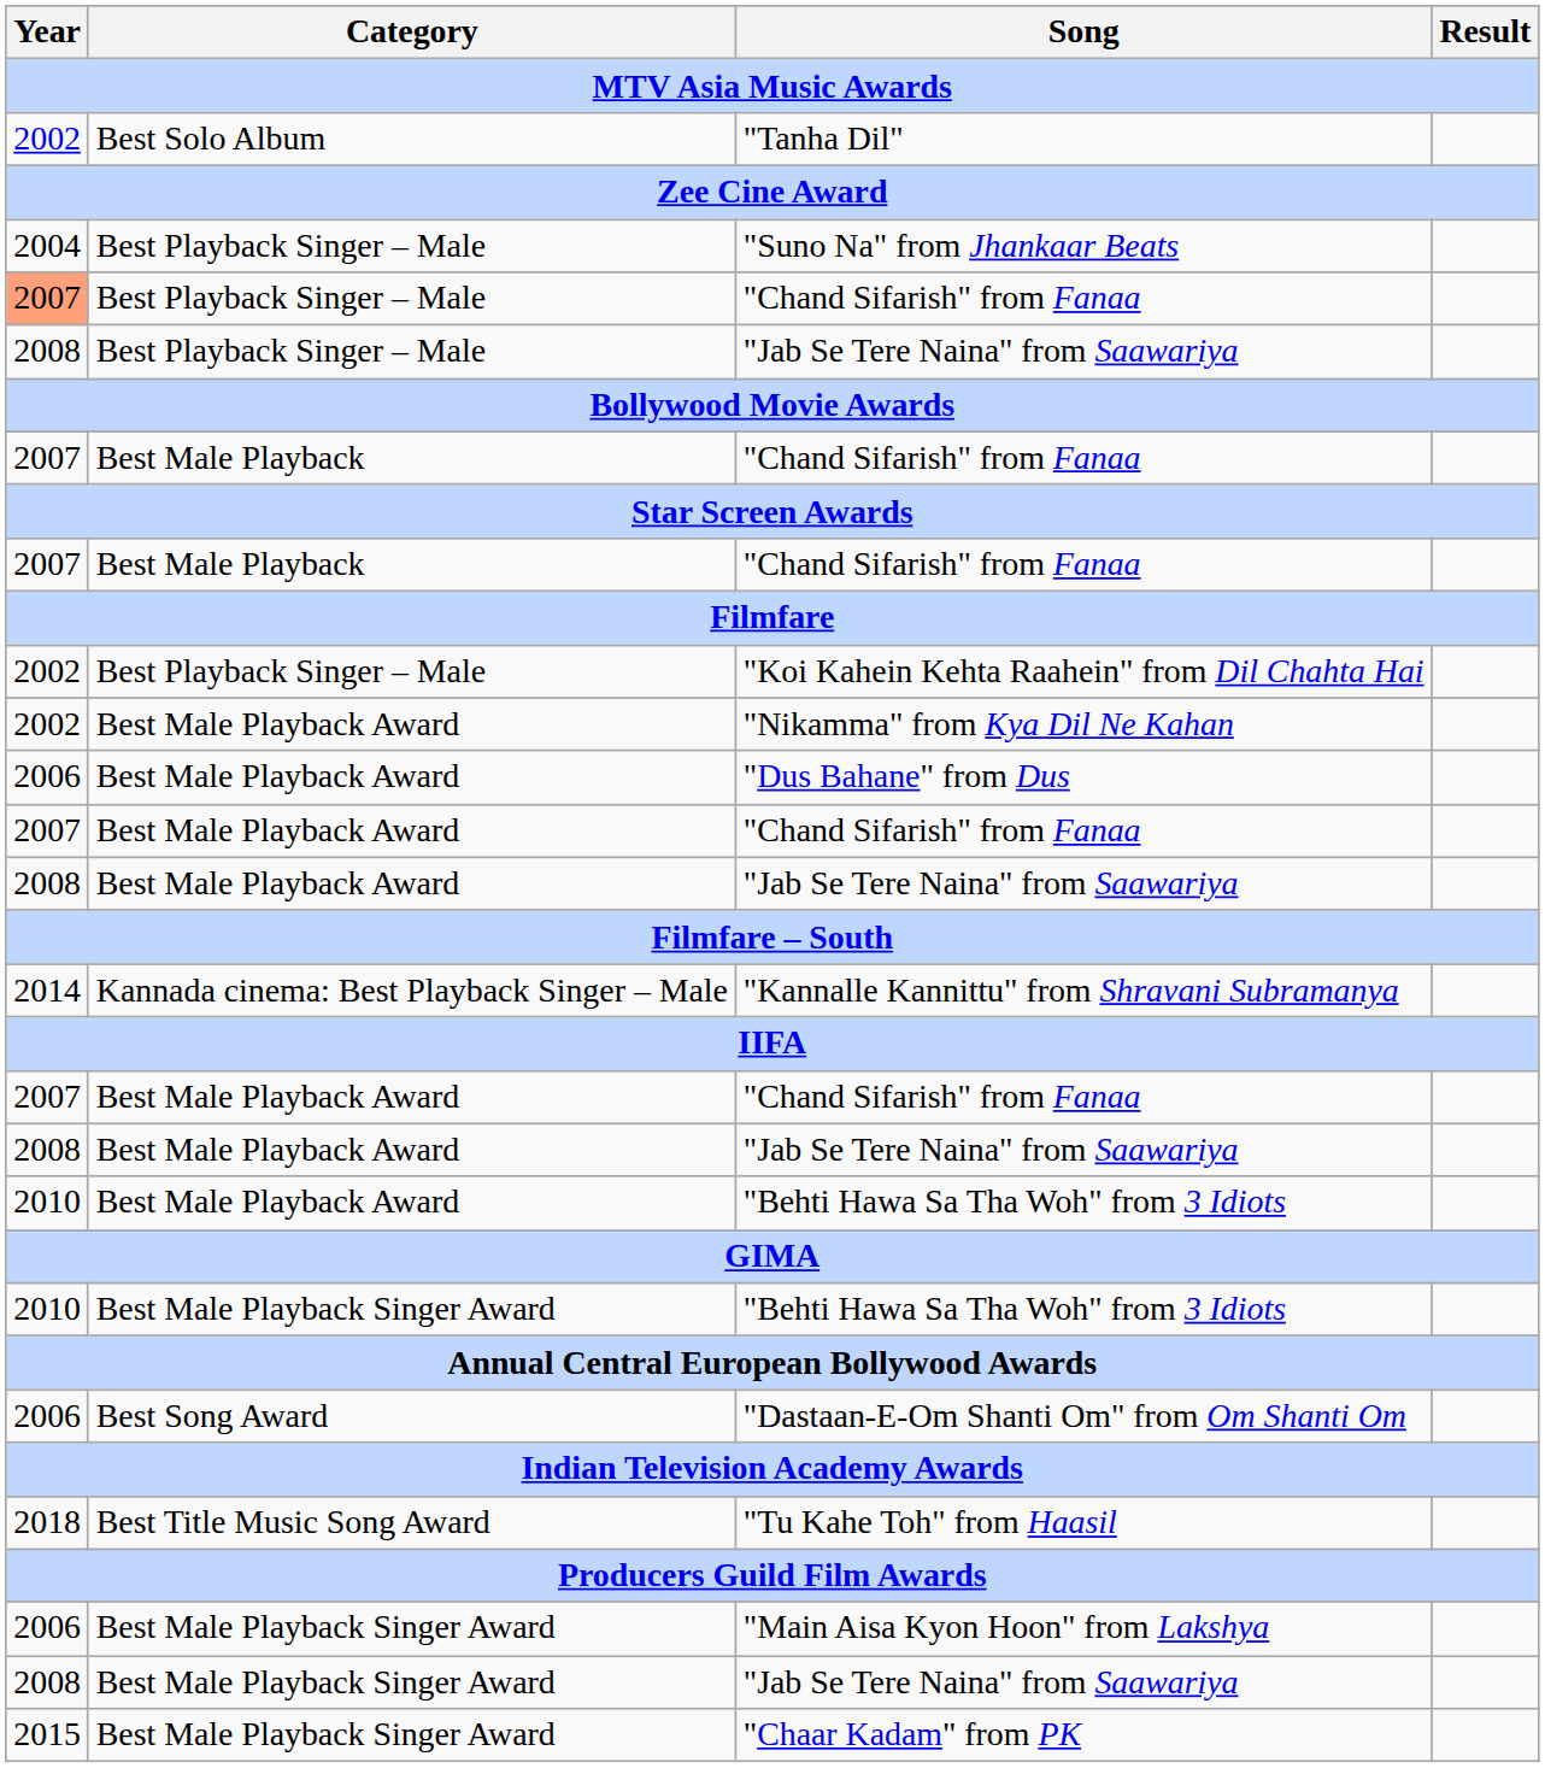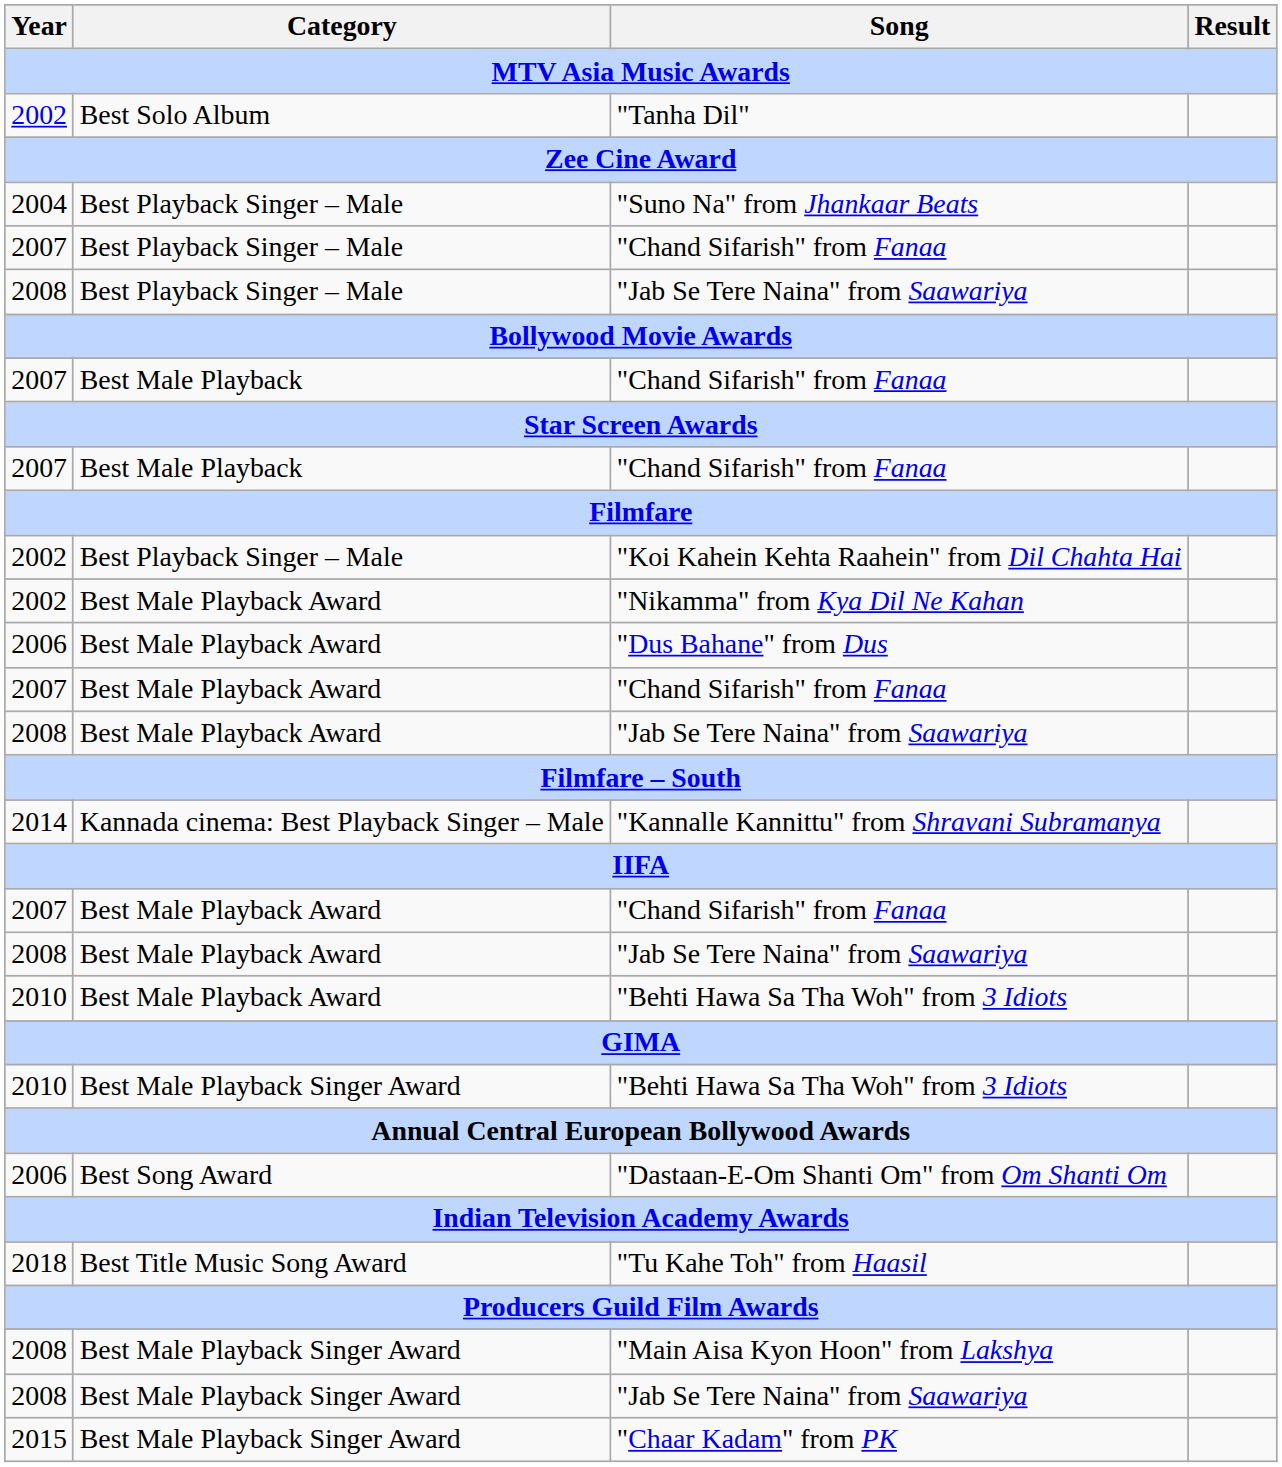Best Playback Singer – Male / "Chand Sifarish" from Fanaa | Year: lightsalmon background -> no background
"Main Aisa Kyon Hoon" from Lakshya | Year: 2006 -> 2008
